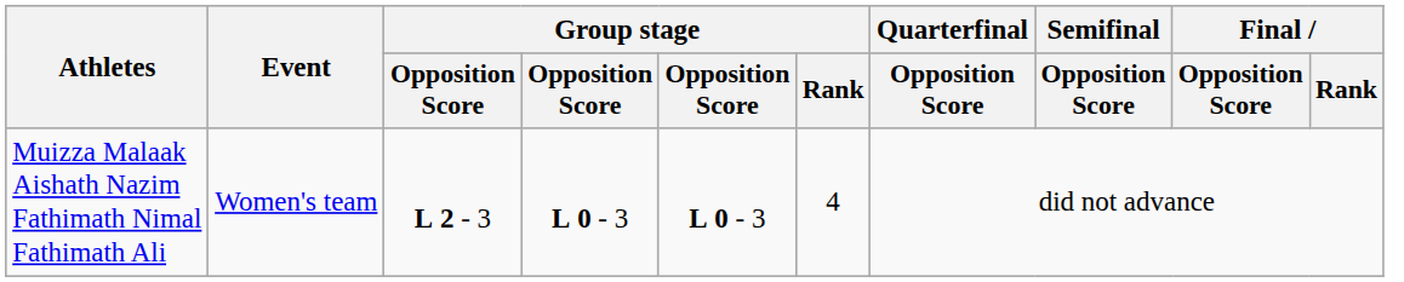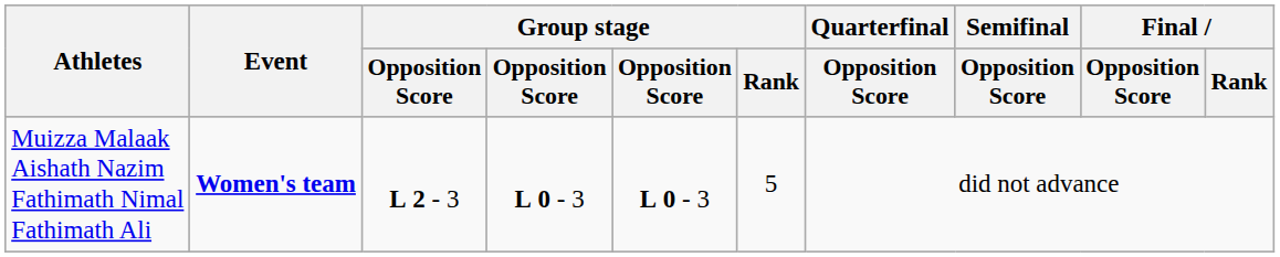Muizza Malaak Aishath Nazim Fathimath Nimal Fathimath Ali | Event: normal -> bold
Muizza Malaak Aishath Nazim Fathimath Nimal Fathimath Ali | Group stage / Rank: 4 -> 5
